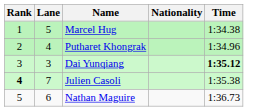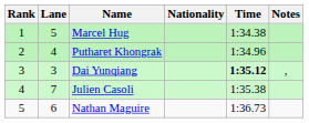+ column: Notes | ,
Julien Casoli | Rank: bold -> normal
